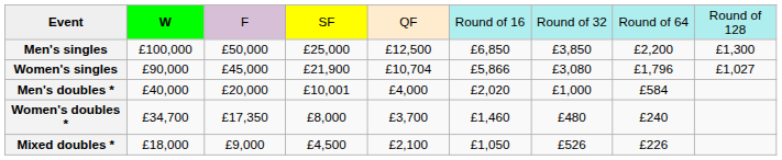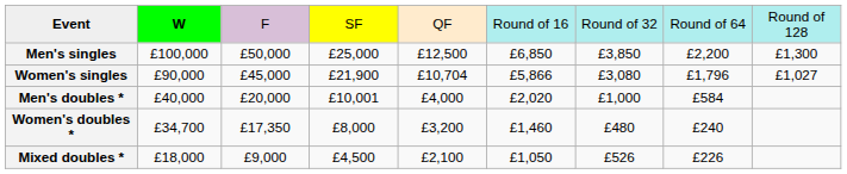Women's doubles * | column 5: £3,700 -> £3,200
